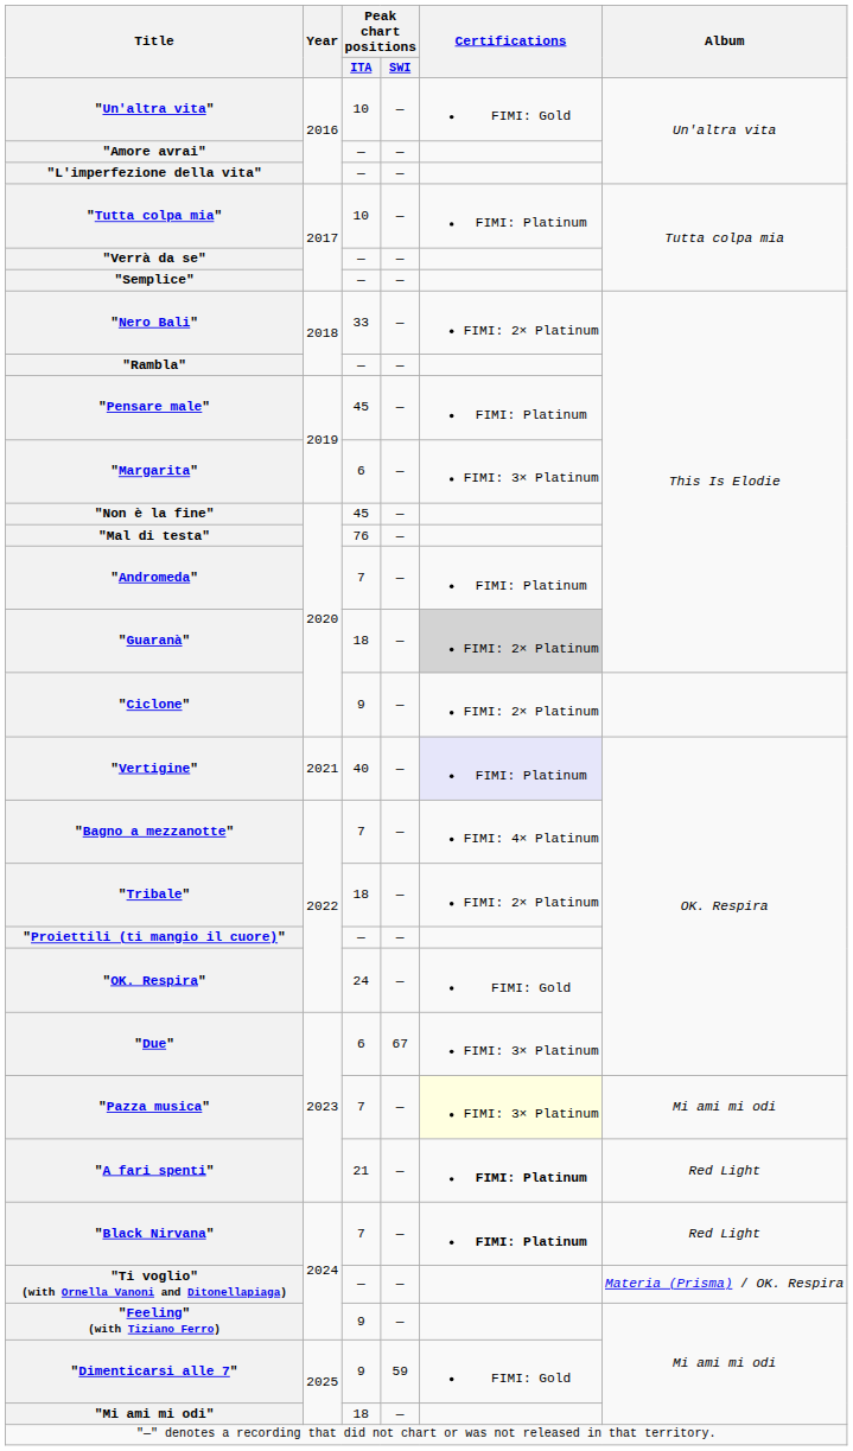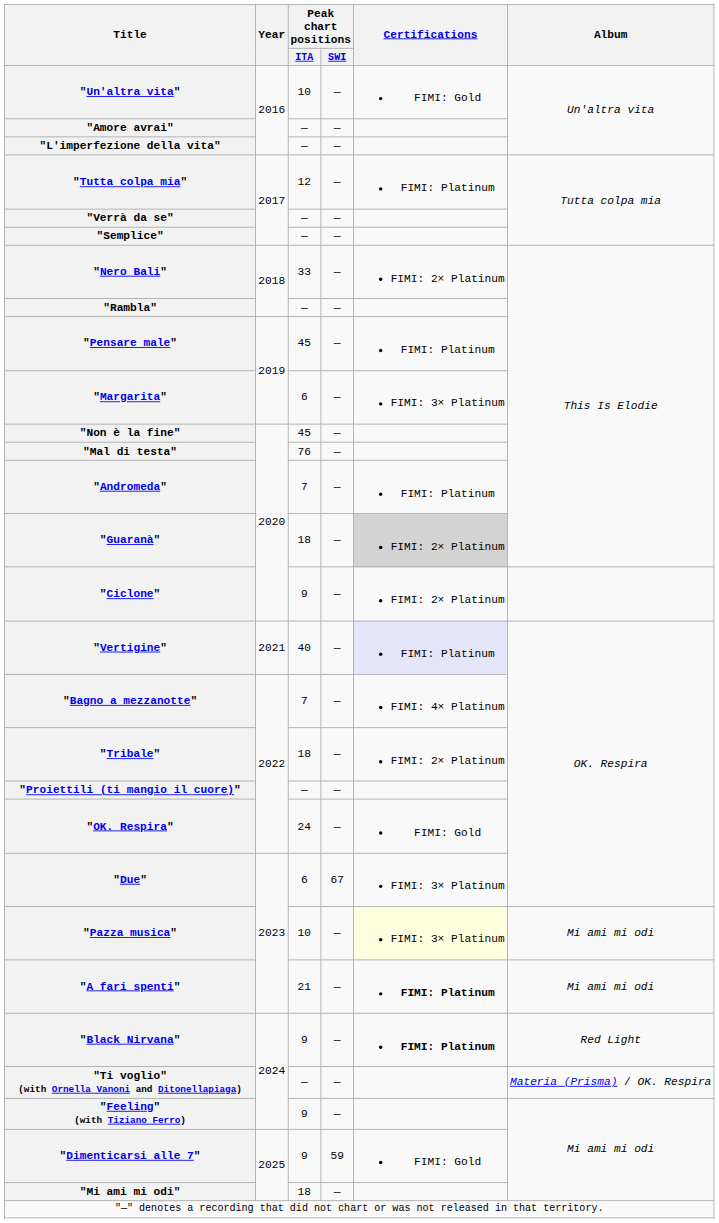"Tutta colpa mia" | Peak chart positions / ITA: 10 -> 12
"Pazza musica" | Peak chart positions / ITA: 7 -> 10
"A fari spenti" | Album: Red Light -> Mi ami mi odi
"Black Nirvana" | Peak chart positions / ITA: 7 -> 9
